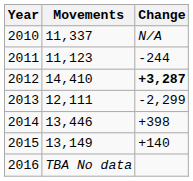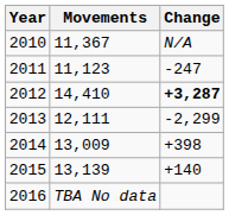2010 | Movements: 11,337 -> 11,367
2011 | Change: -244 -> -247
2014 | Movements: 13,446 -> 13,009
2015 | Movements: 13,149 -> 13,139
